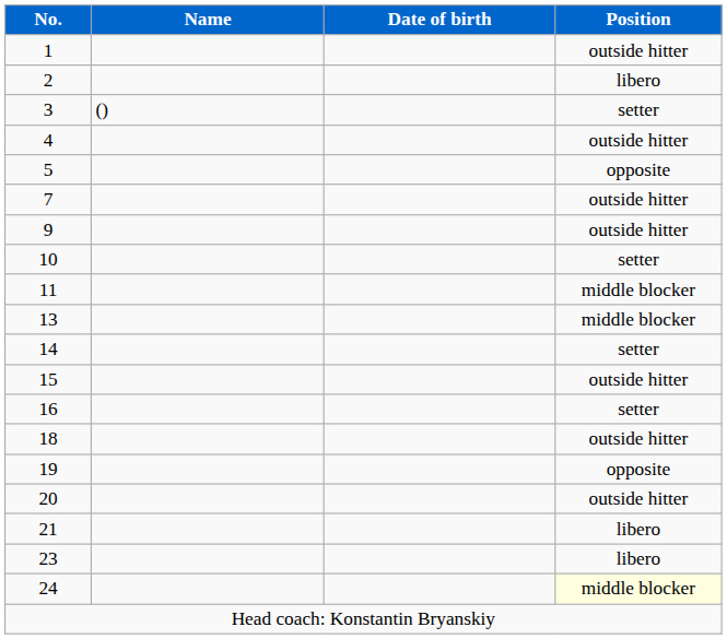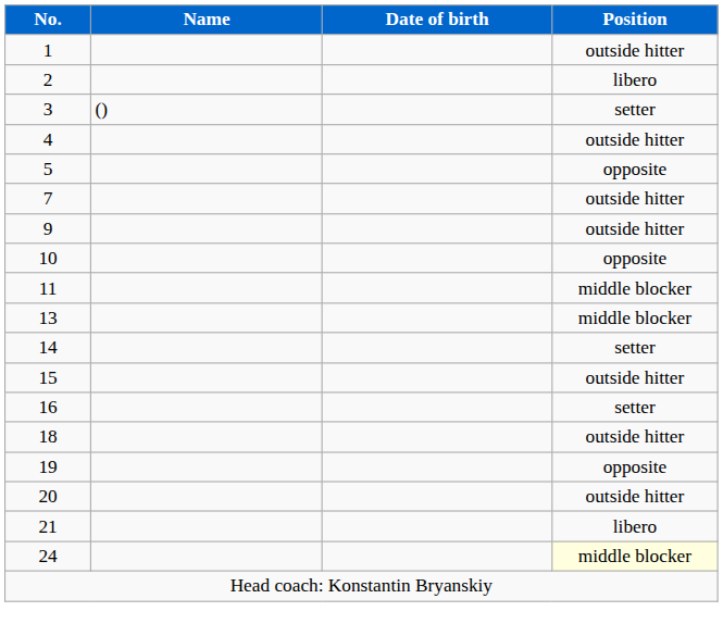10 | Position: setter -> opposite
- row: 23 | libero
